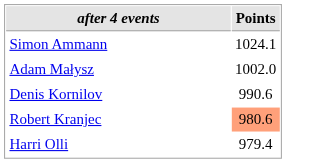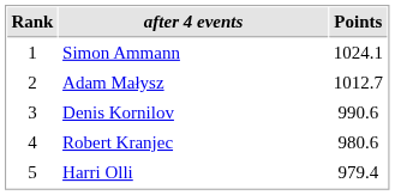+ column: Rank | 1 | 2 | 3 | 4 | 5
Adam Małysz | Points: 1002.0 -> 1012.7
Robert Kranjec | Points: lightsalmon background -> no background
